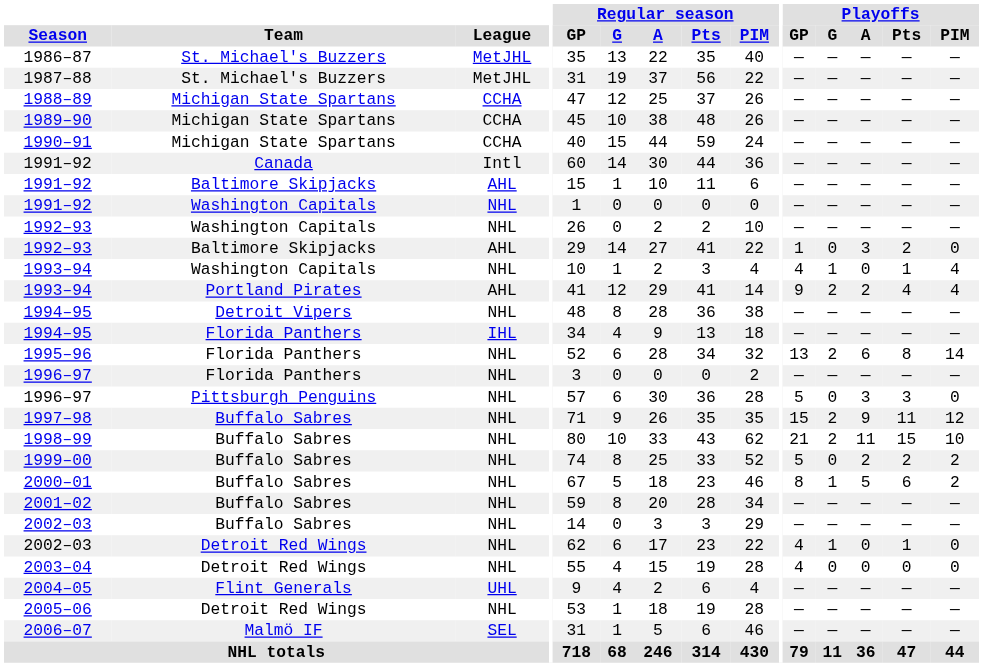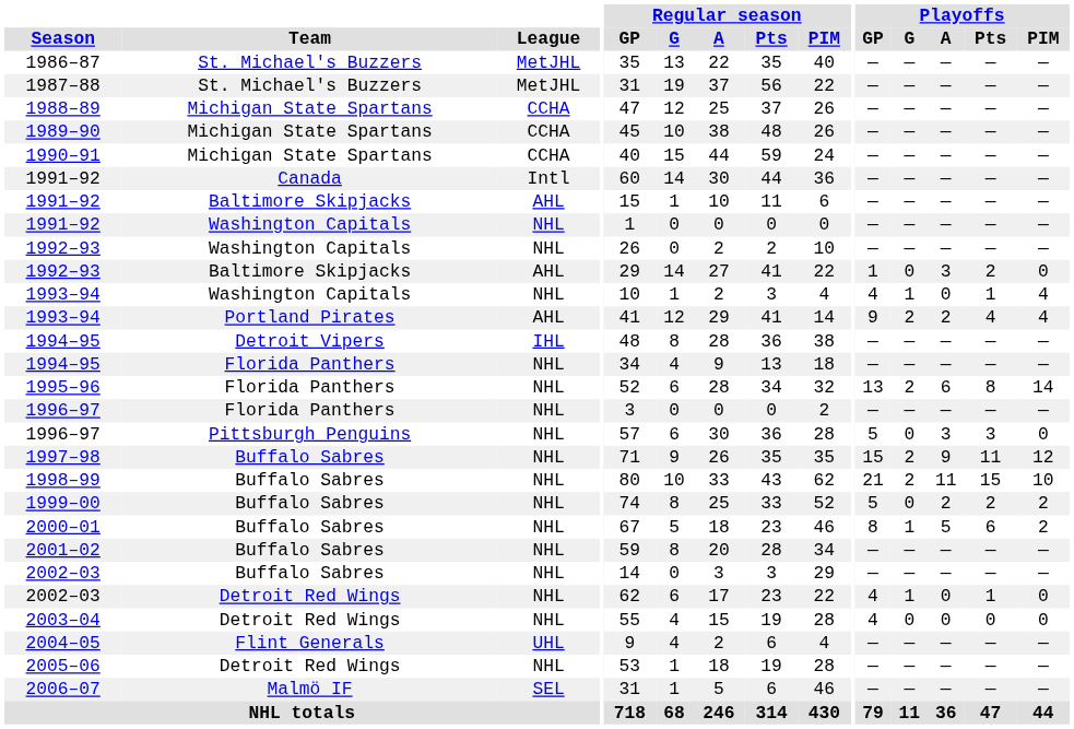1994–95 / Detroit Vipers | League: NHL -> IHL
1994–95 / Florida Panthers | League: IHL -> NHL
